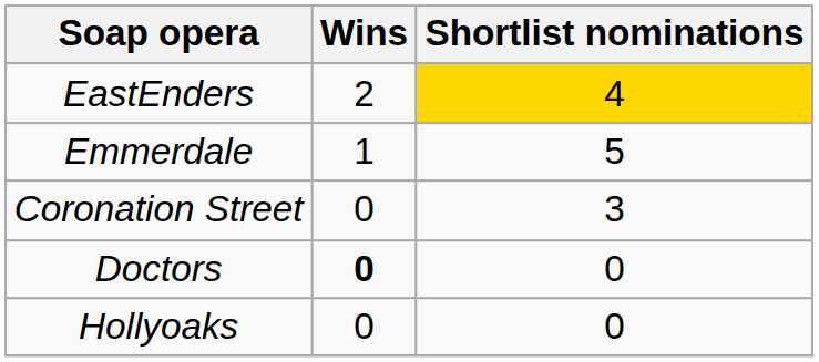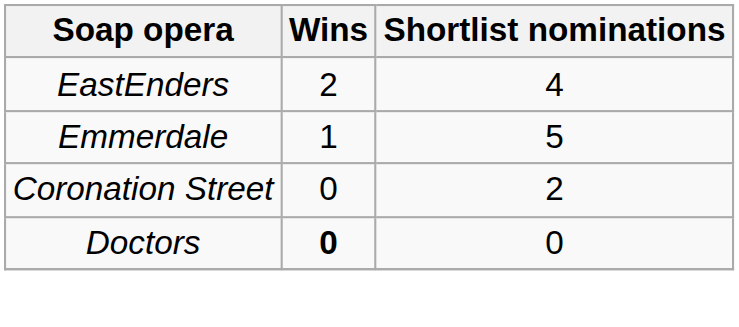EastEnders | Shortlist nominations: gold background -> no background
Coronation Street | Shortlist nominations: 3 -> 2
- row: Hollyoaks | 0 | 0
